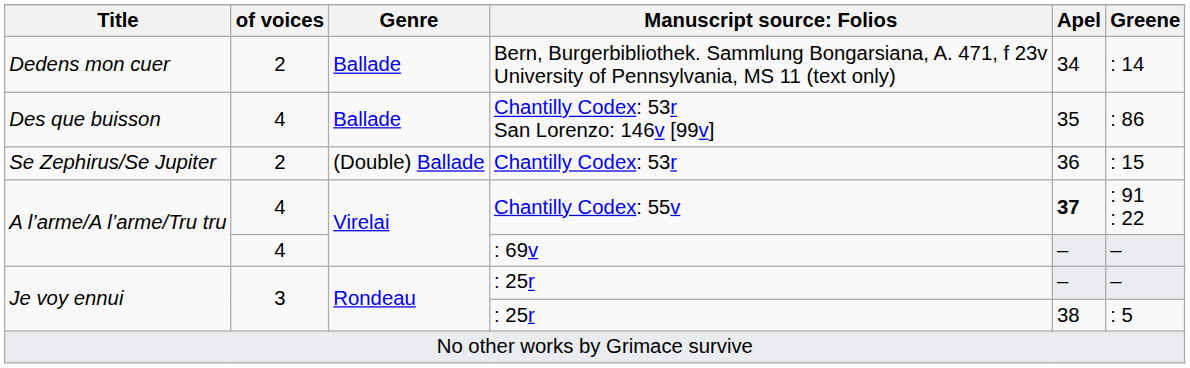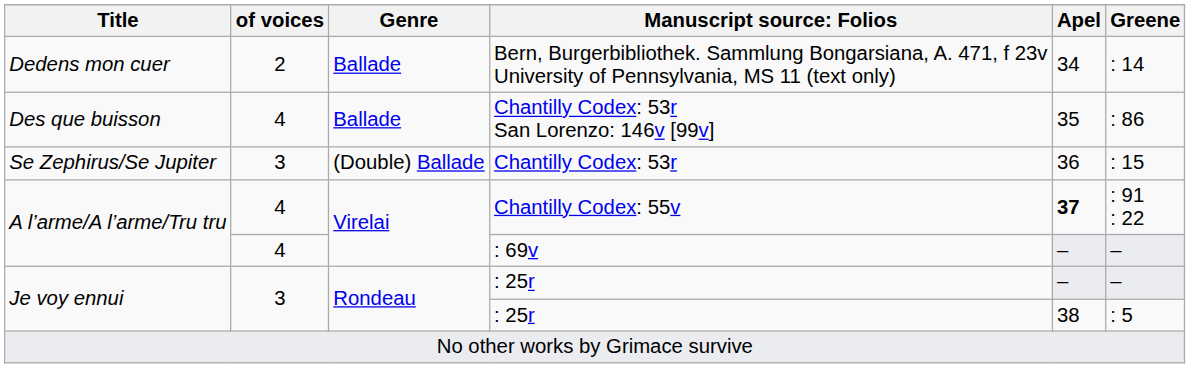Chantilly Codex: 53r | of voices: 2 -> 3
